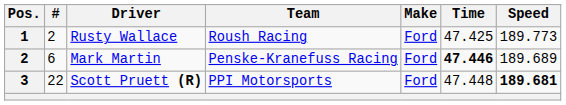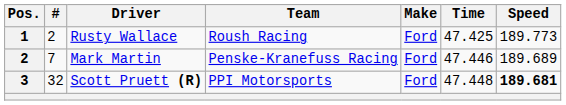Mark Martin | #: 6 -> 7
Mark Martin | Time: bold -> normal
Scott Pruett (R) | #: 22 -> 32
